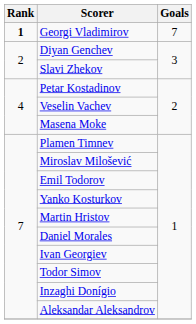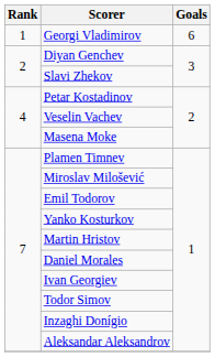Georgi Vladimirov | Rank: bold -> normal
Georgi Vladimirov | Goals: 7 -> 6
